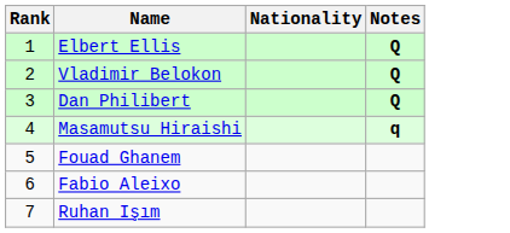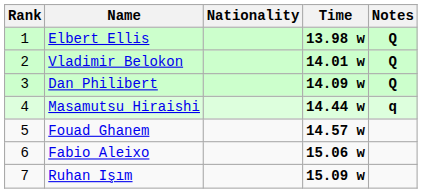+ column: Time | 13.98 w | 14.01 w | 14.09 w | 14.44 w | 14.57 w | 15.06 w | 15.09 w
